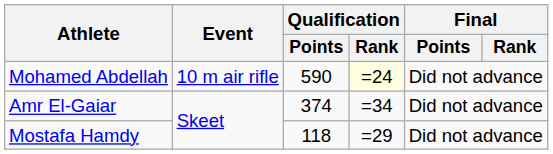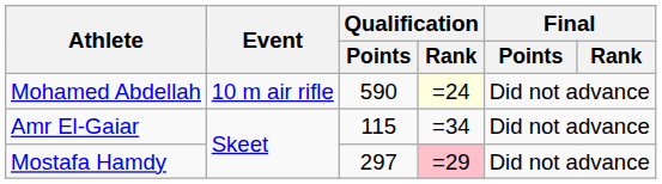Amr El-Gaiar | Qualification / Points: 374 -> 115
Mostafa Hamdy | Qualification / Points: 118 -> 297
Mostafa Hamdy | Qualification / Rank: no background -> pink background
